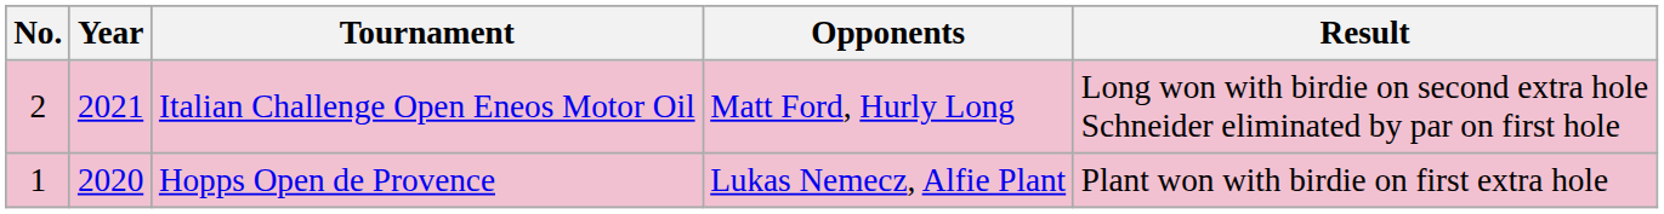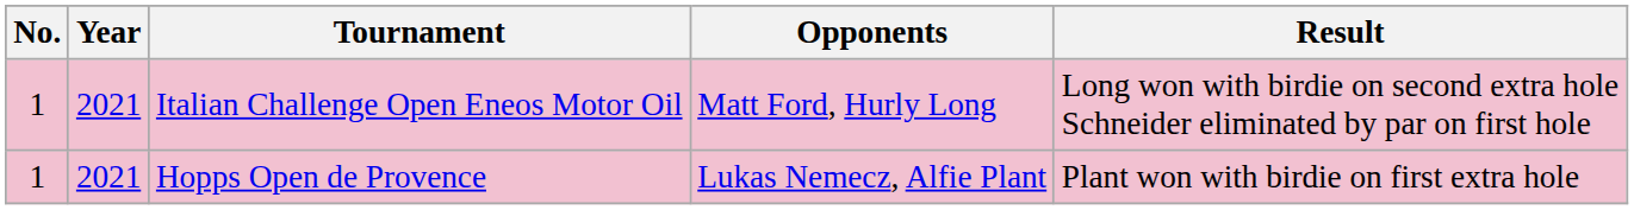Italian Challenge Open Eneos Motor Oil | No.: 2 -> 1
Hopps Open de Provence | Year: 2020 -> 2021
